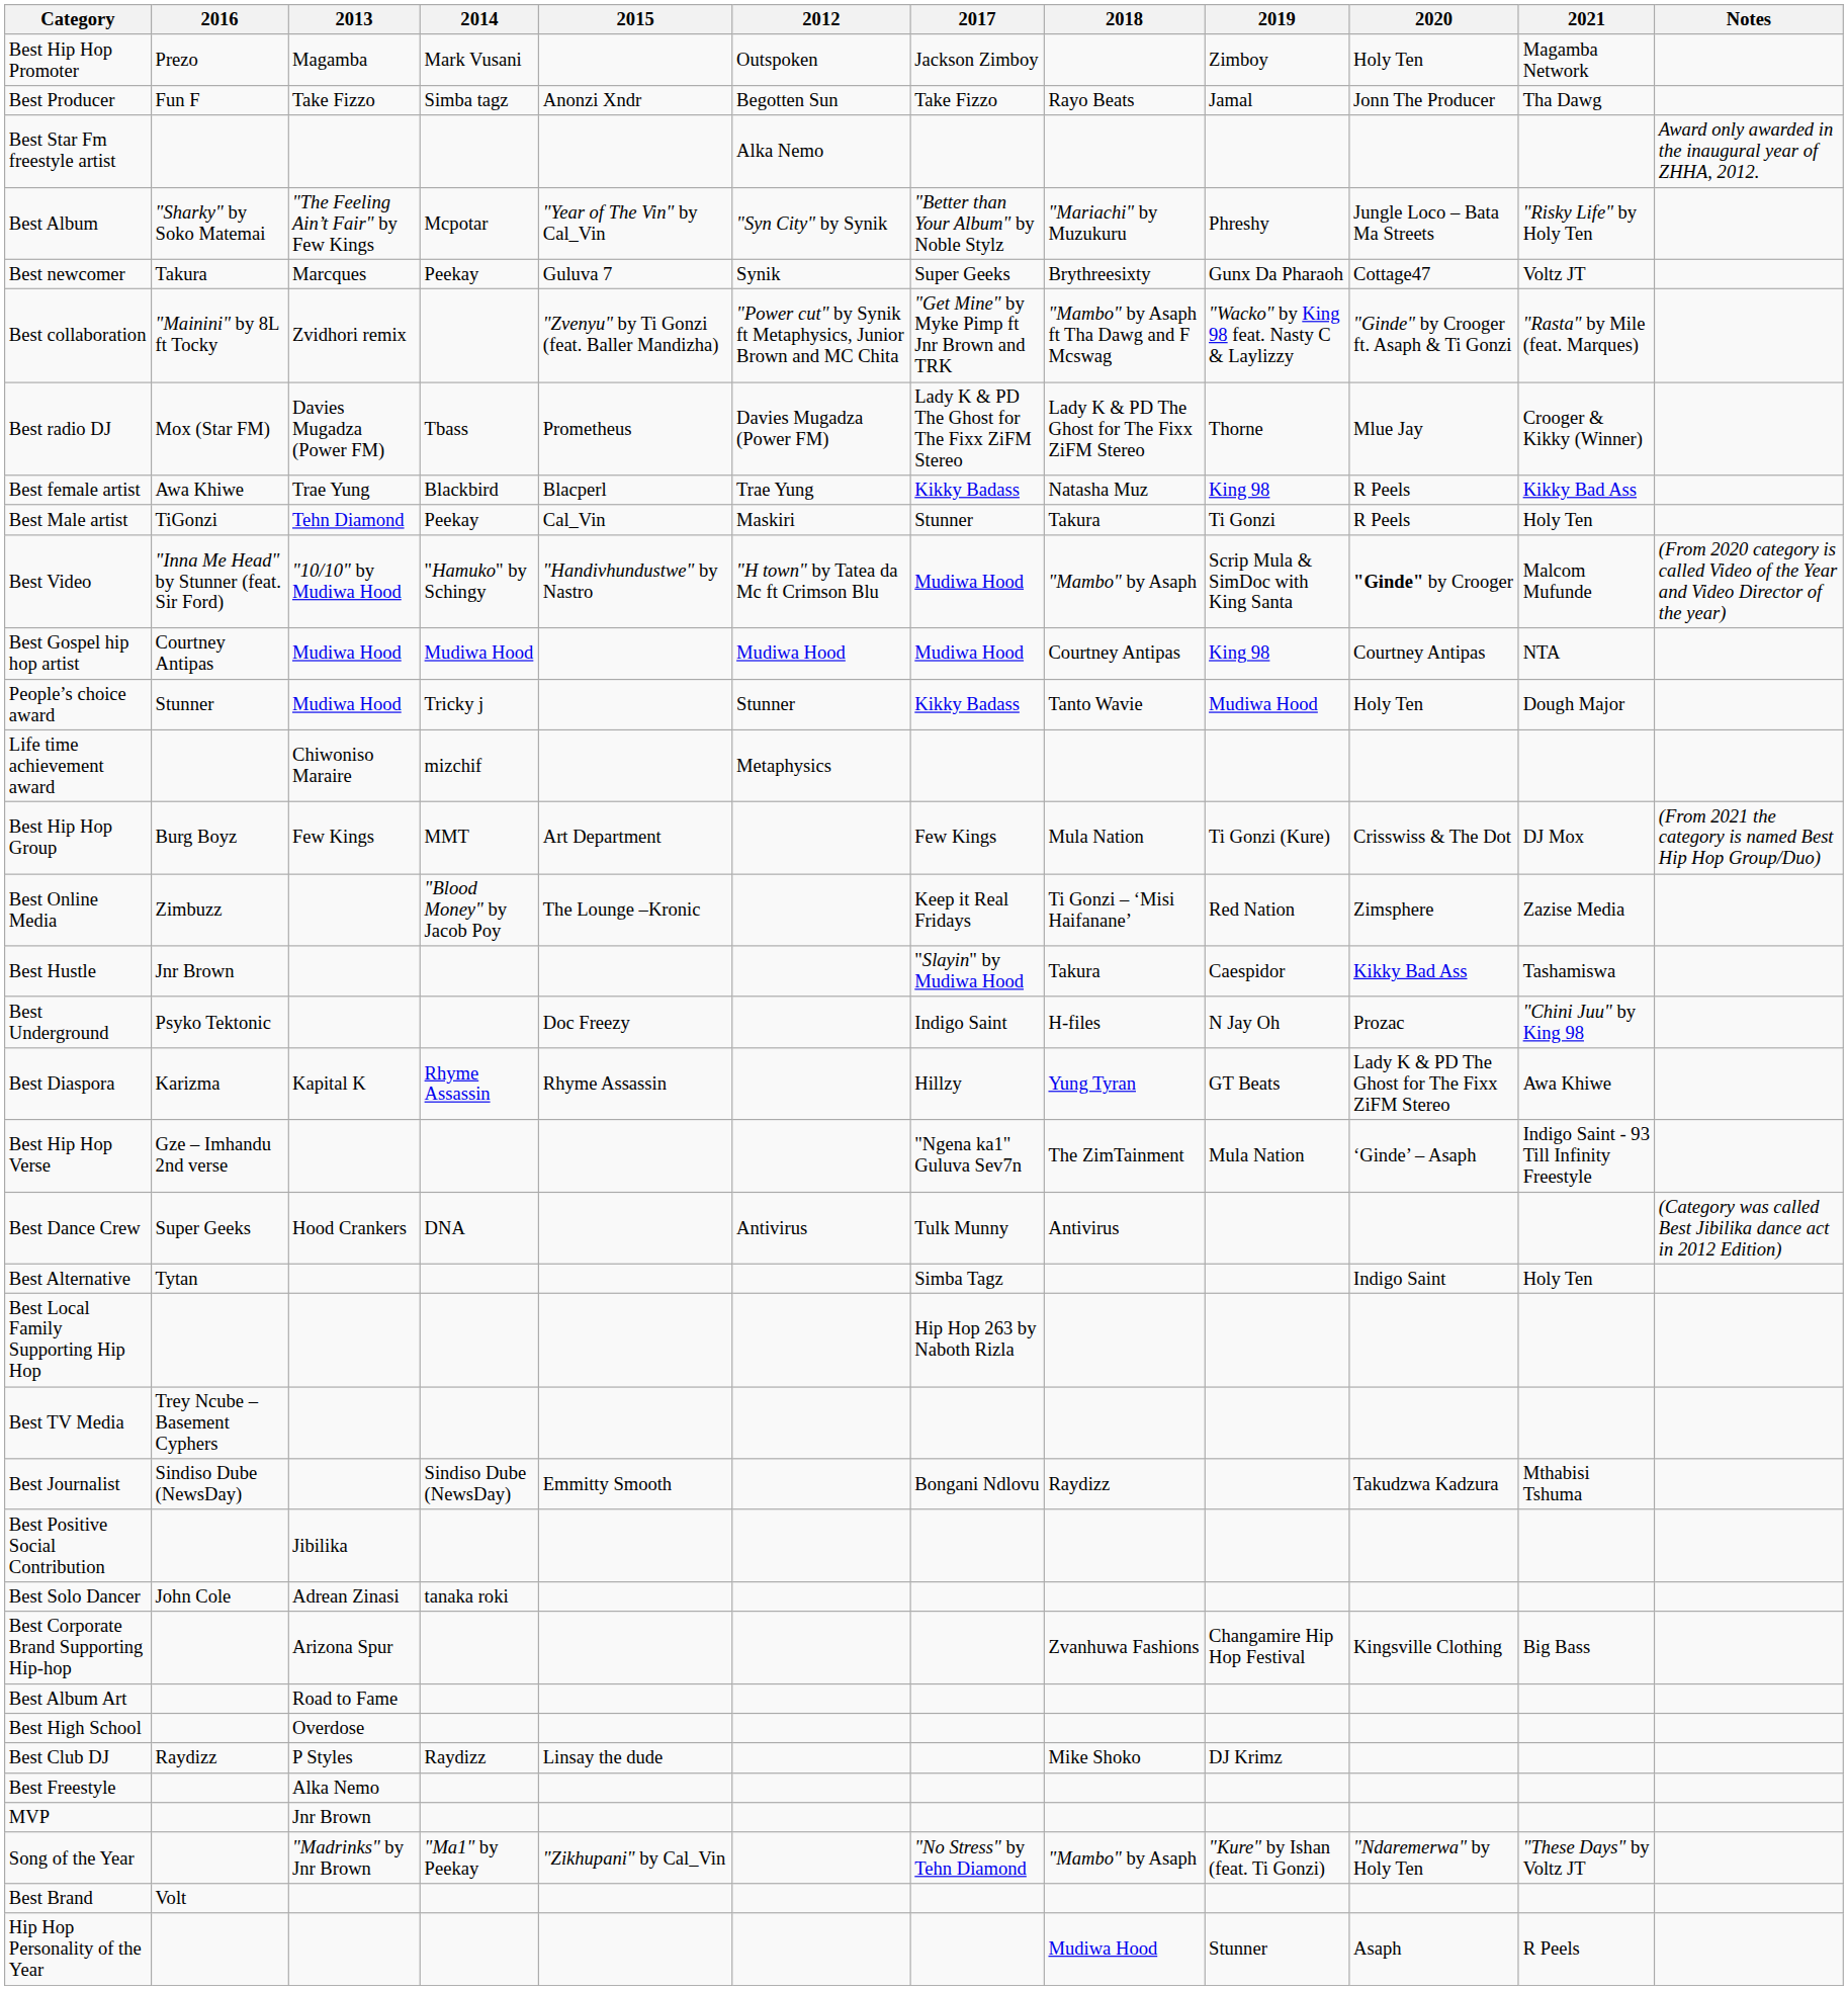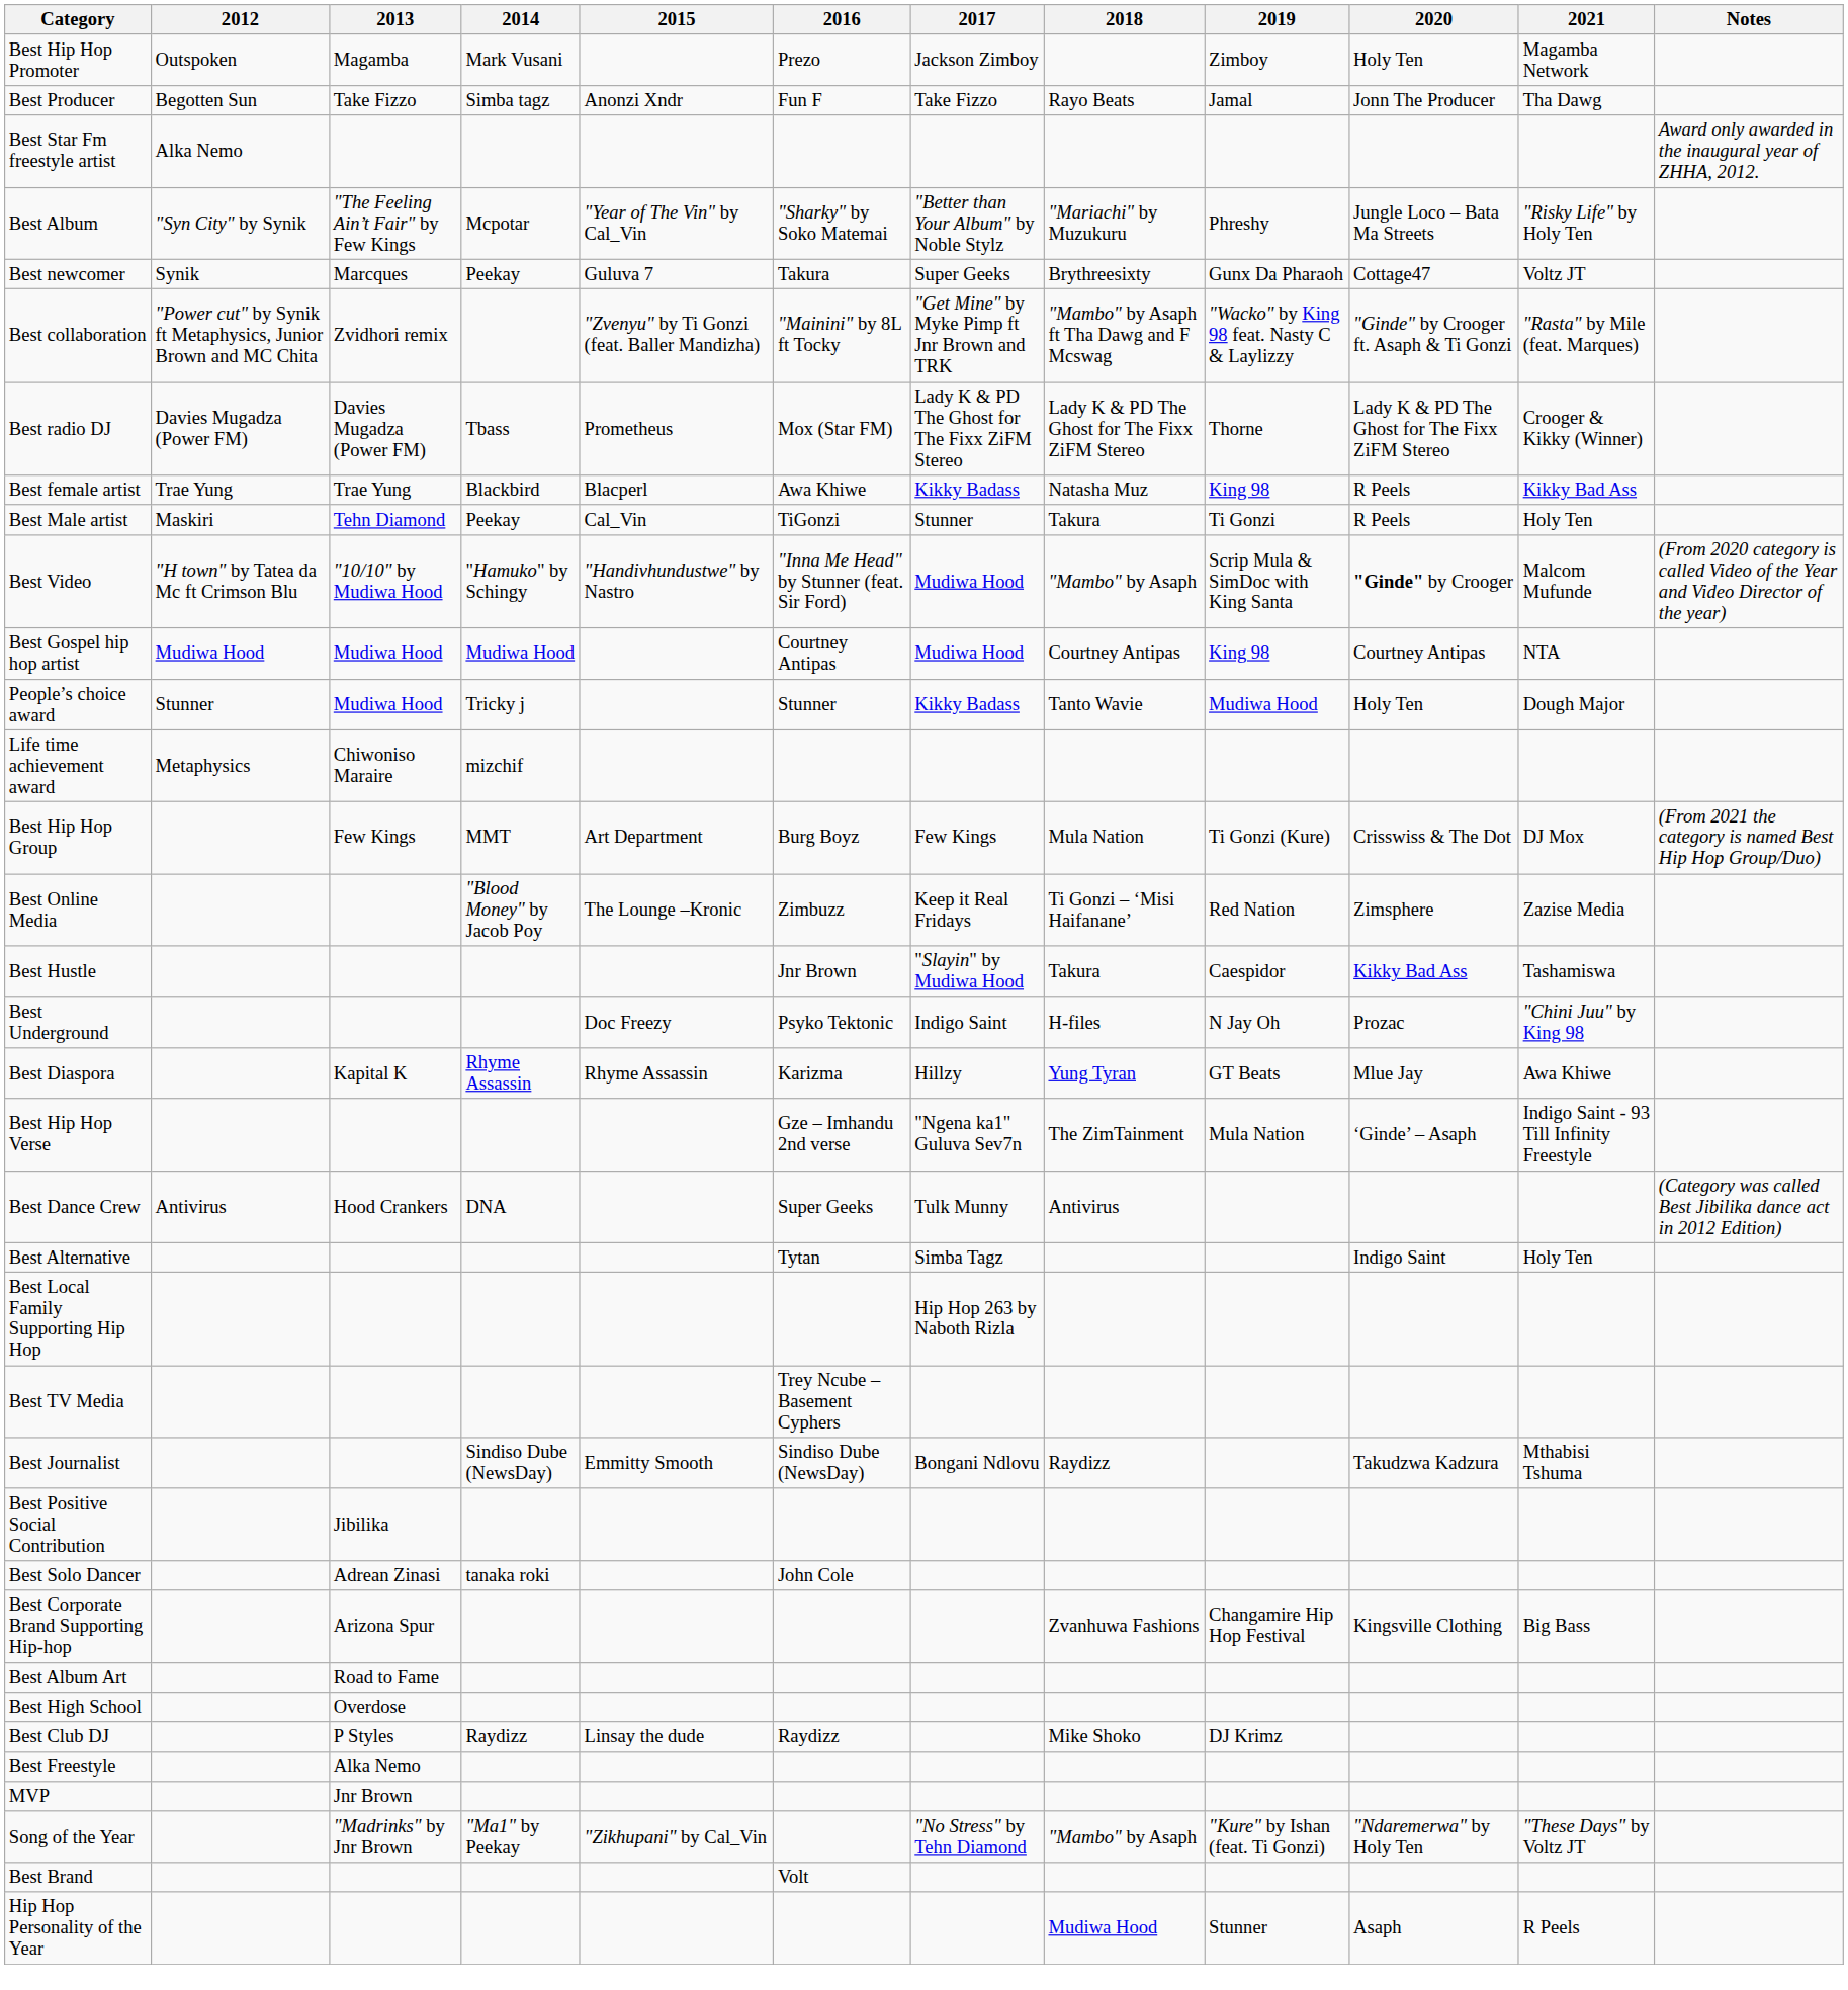columns swapped: 2012 <-> 2016
Best radio DJ | 2020: Mlue Jay -> Lady K & PD The Ghost for The Fixx ZiFM Stereo
Best Diaspora | 2020: Lady K & PD The Ghost for The Fixx ZiFM Stereo -> Mlue Jay
